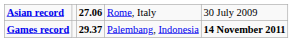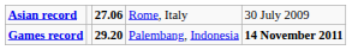Games record | column 3: 29.37 -> 29.20
